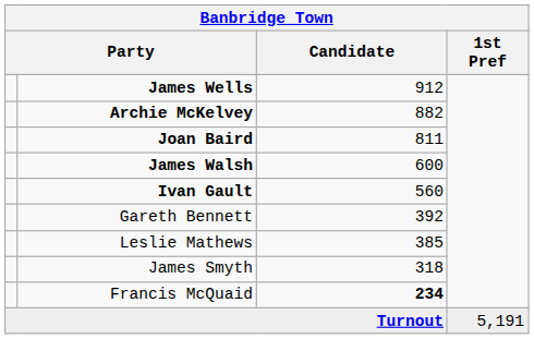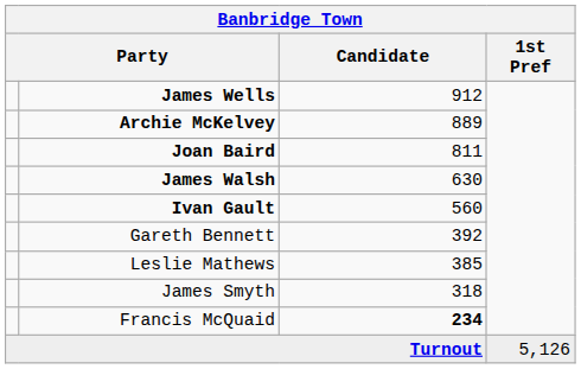Archie McKelvey | Candidate: 882 -> 889
James Walsh | Candidate: 600 -> 630
Turnout | 1st Pref: 5,191 -> 5,126
